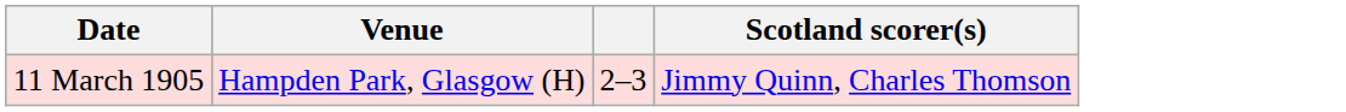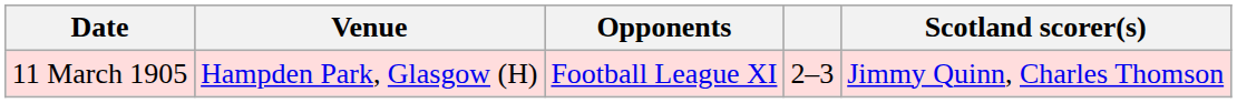+ column: Opponents | Football League XI
